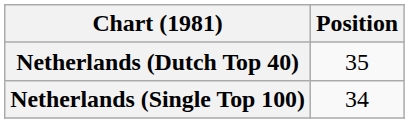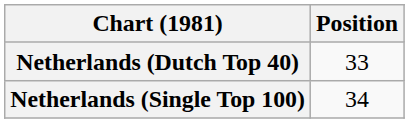Netherlands (Dutch Top 40) | Position: 35 -> 33
